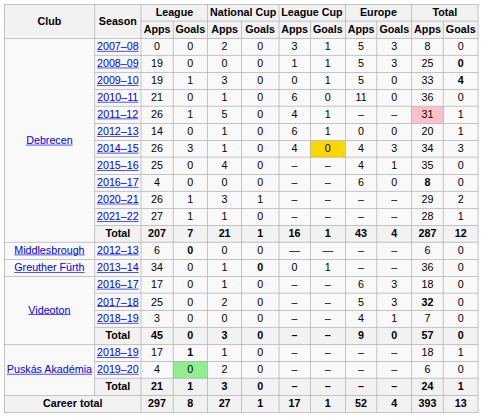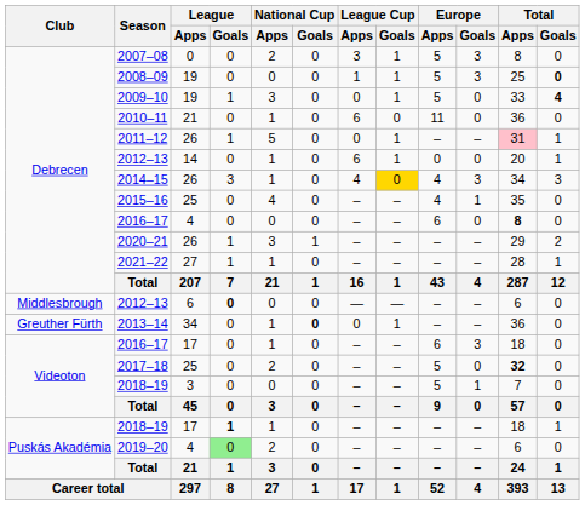2011–12 | League Cup / Apps: 4 -> 0
2017–18 | Europe / Goals: 3 -> 0
2018–19 / 3 | Europe / Apps: 4 -> 5
